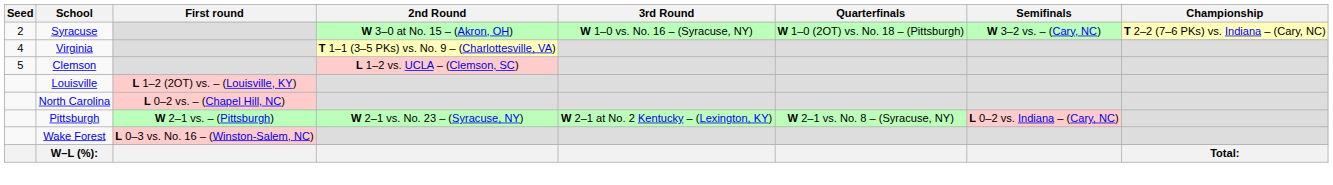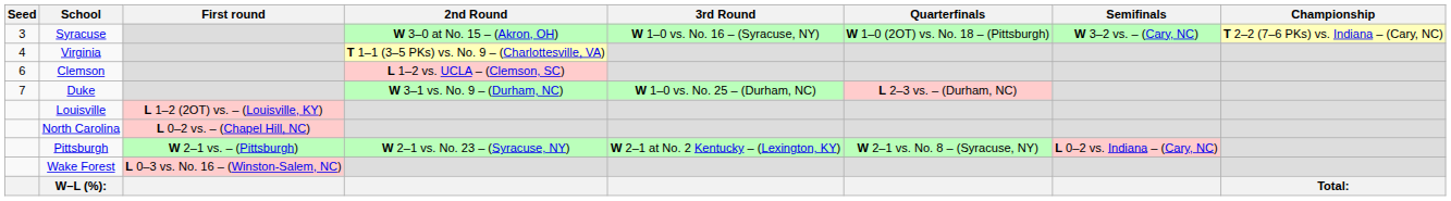Syracuse | Seed: 2 -> 3
Clemson | Seed: 5 -> 6
+ row: 7 | Duke | W 3–1 vs. No. 9 – (Durham, NC) | W 1–0 vs. No. 25 – (Durham, NC) | L 2–3 vs. – (Durham, NC)
